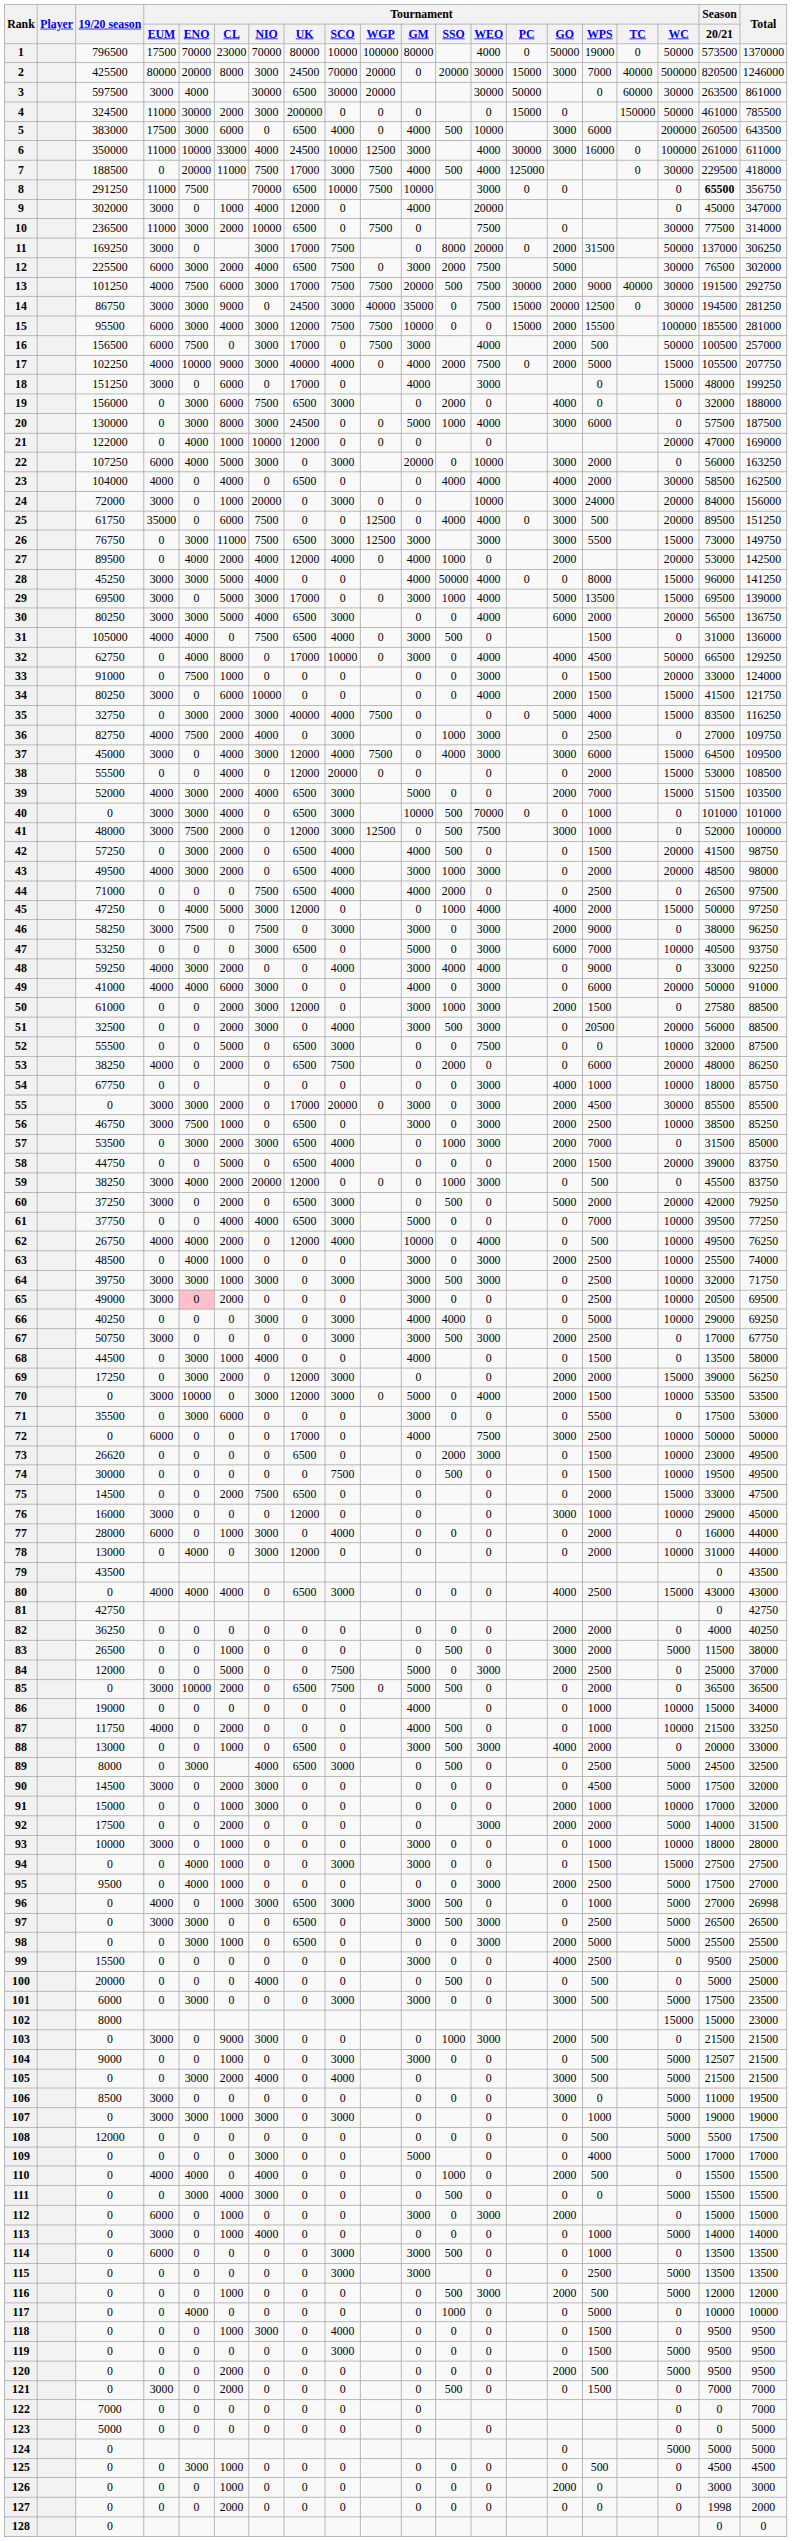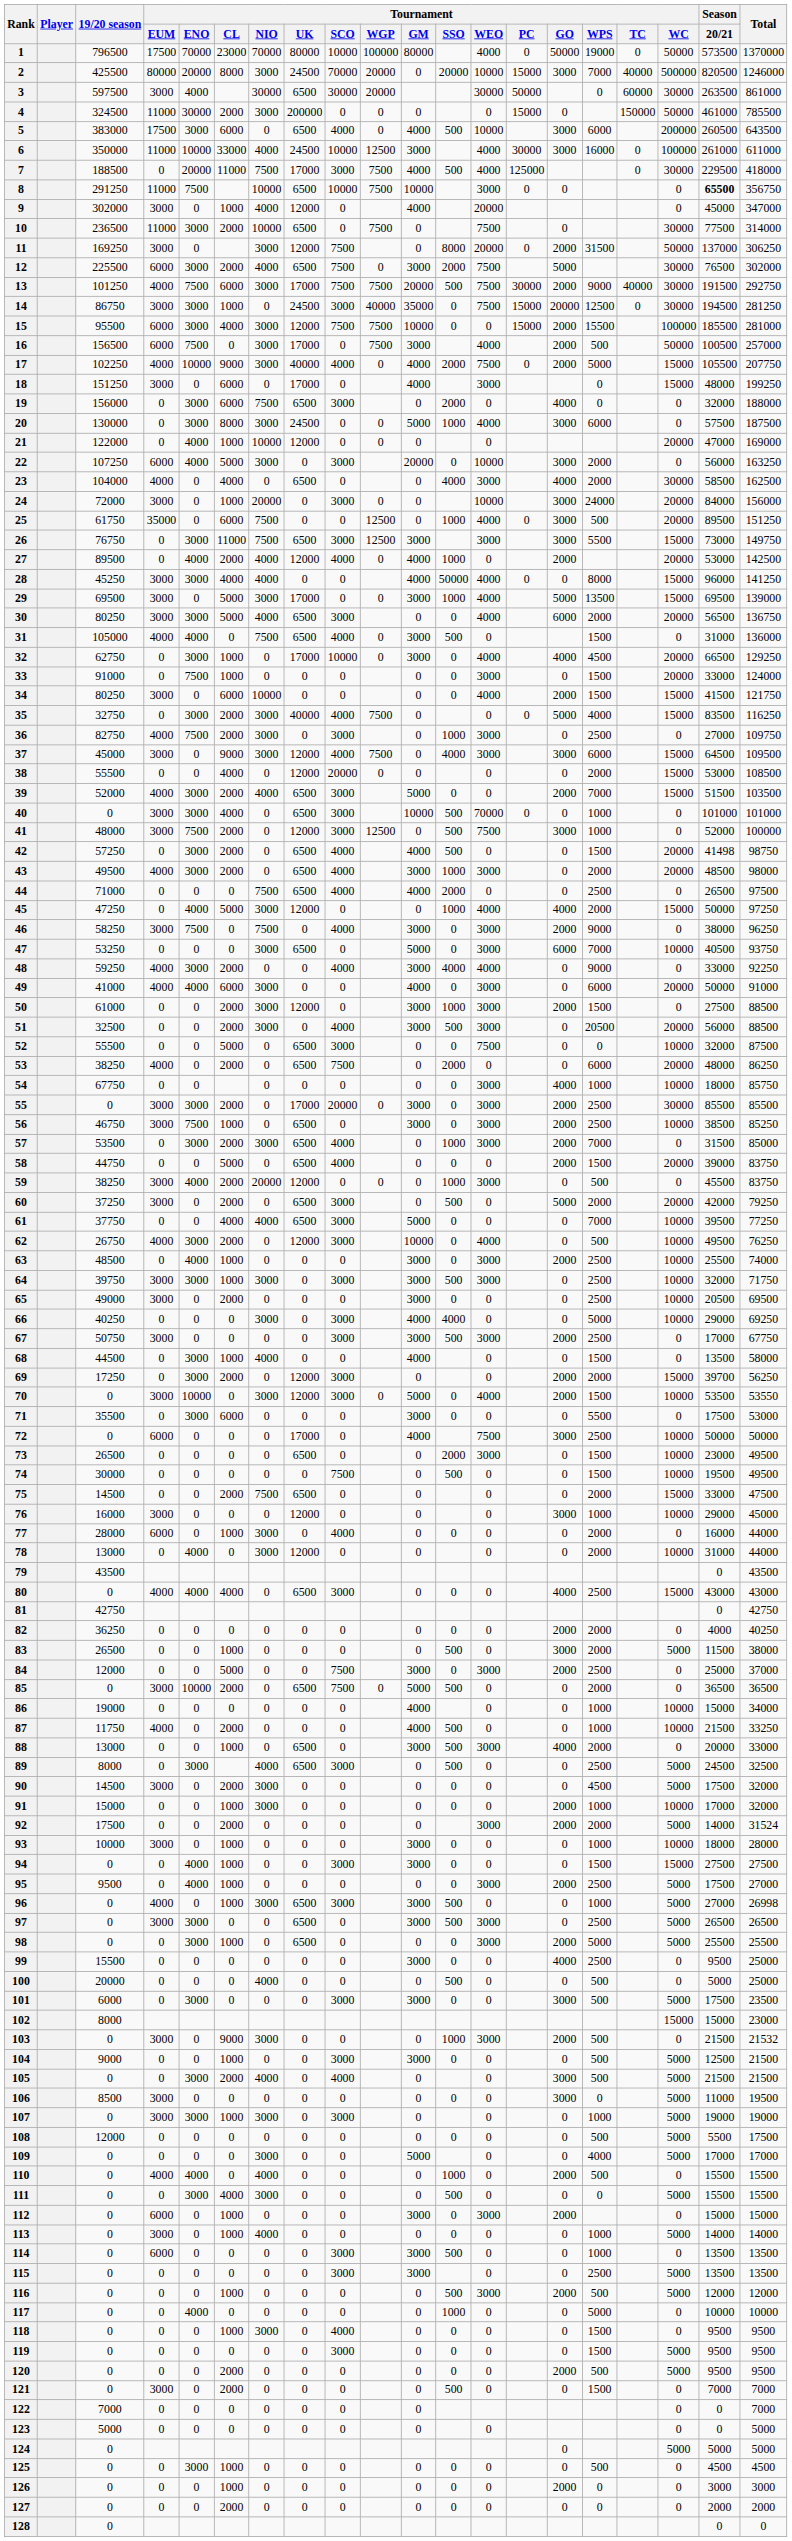2 | Tournament / WEO: 30000 -> 10000
8 | Tournament / NIO: 70000 -> 10000
11 | Tournament / UK: 17000 -> 12000
14 | Tournament / CL: 9000 -> 1000
23 | Tournament / WEO: 4000 -> 3000
25 | Tournament / SSO: 4000 -> 1000
28 | Tournament / CL: 5000 -> 4000
32 | Tournament / ENO: 4000 -> 3000
32 | Tournament / CL: 8000 -> 1000
32 | Tournament / WC: 50000 -> 20000
36 | Tournament / NIO: 4000 -> 3000
37 | Tournament / CL: 4000 -> 9000
42 | Season / 20/21: 41500 -> 41498
46 | Tournament / SCO: 3000 -> 4000
50 | Season / 20/21: 27580 -> 27500
55 | Tournament / WPS: 4500 -> 2500
62 | Tournament / ENO: 4000 -> 3000
62 | Tournament / SCO: 4000 -> 3000
65 | Tournament / ENO: pink background -> no background
69 | Season / 20/21: 39000 -> 39700
70 | Total: 53500 -> 53550
73 | 19/20 season: 26620 -> 26500
84 | Tournament / GM: 5000 -> 3000
92 | Total: 31500 -> 31524
103 | Total: 21500 -> 21532
104 | Season / 20/21: 12507 -> 12500
127 | Season / 20/21: 1998 -> 2000
